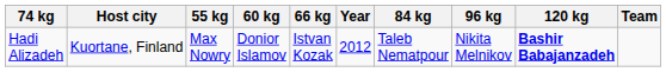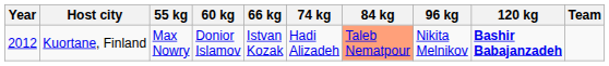columns swapped: Year <-> 74 kg
Kuortane, Finland | 84 kg: no background -> lightsalmon background
